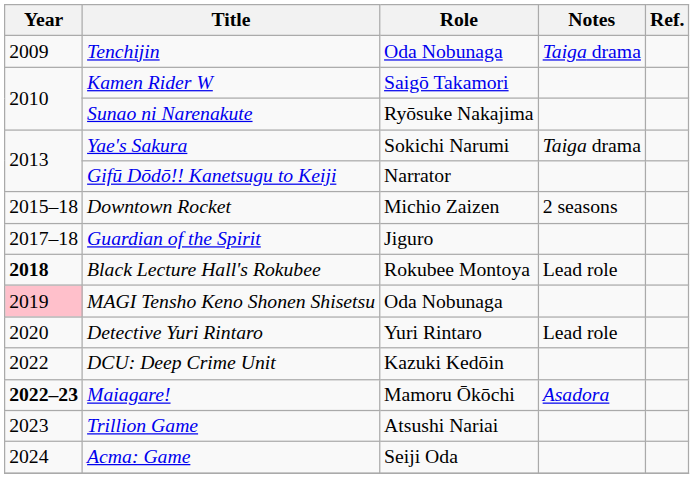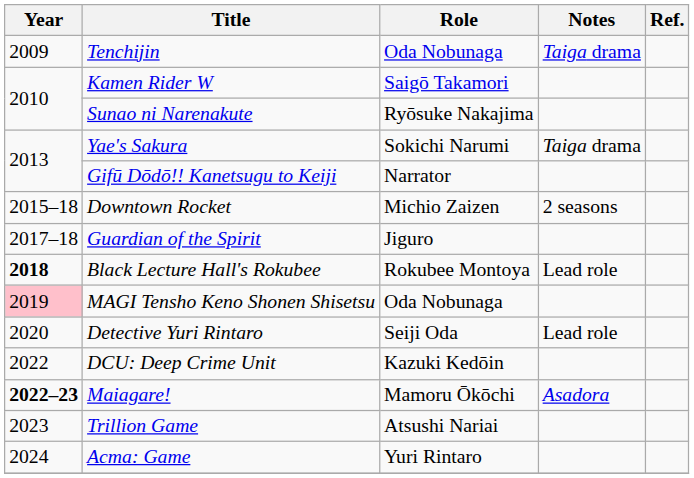Detective Yuri Rintaro | Role: Yuri Rintaro -> Seiji Oda
Acma: Game | Role: Seiji Oda -> Yuri Rintaro
